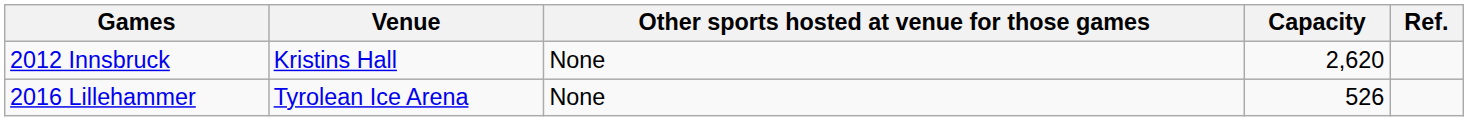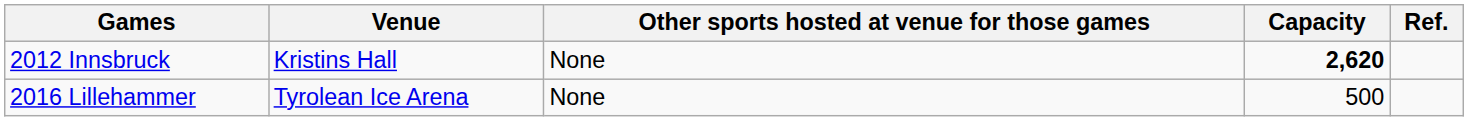2012 Innsbruck | Capacity: normal -> bold
2016 Lillehammer | Capacity: 526 -> 500
